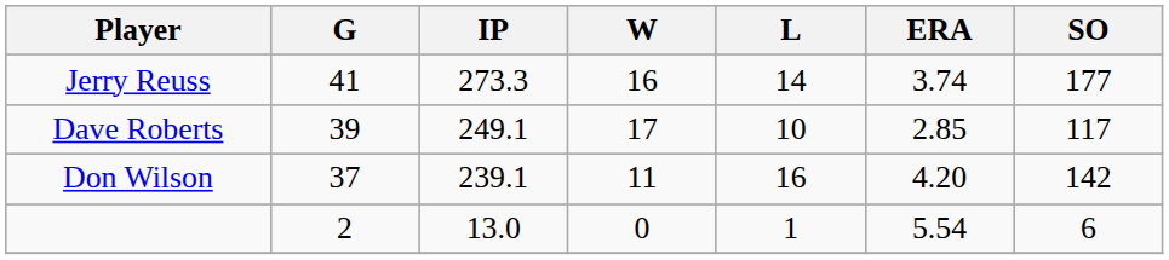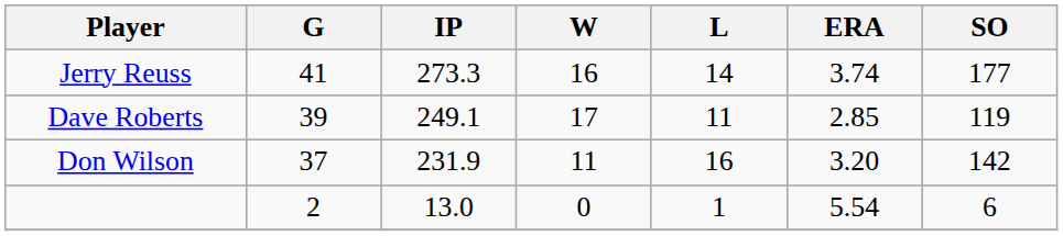Dave Roberts | L: 10 -> 11
Dave Roberts | SO: 117 -> 119
Don Wilson | IP: 239.1 -> 231.9
Don Wilson | ERA: 4.20 -> 3.20
